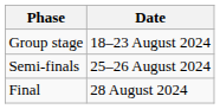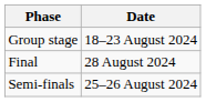rows swapped: Semi-finals <-> Final
